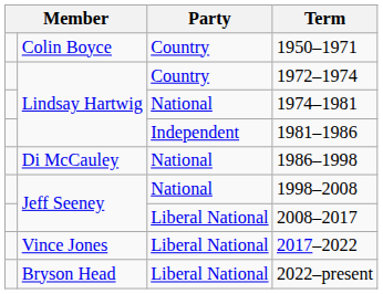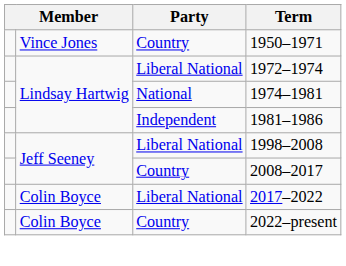1950–1971 | column 2: Colin Boyce -> Vince Jones
1972–1974 | Party: Country -> Liberal National
- row: Di McCauley | National | 1986–1998
1998–2008 | Party: National -> Liberal National
2008–2017 | Party: Liberal National -> Country
2017–2022 | column 2: Vince Jones -> Colin Boyce
2022–present | column 2: Bryson Head -> Colin Boyce
2022–present | Party: Liberal National -> Country
